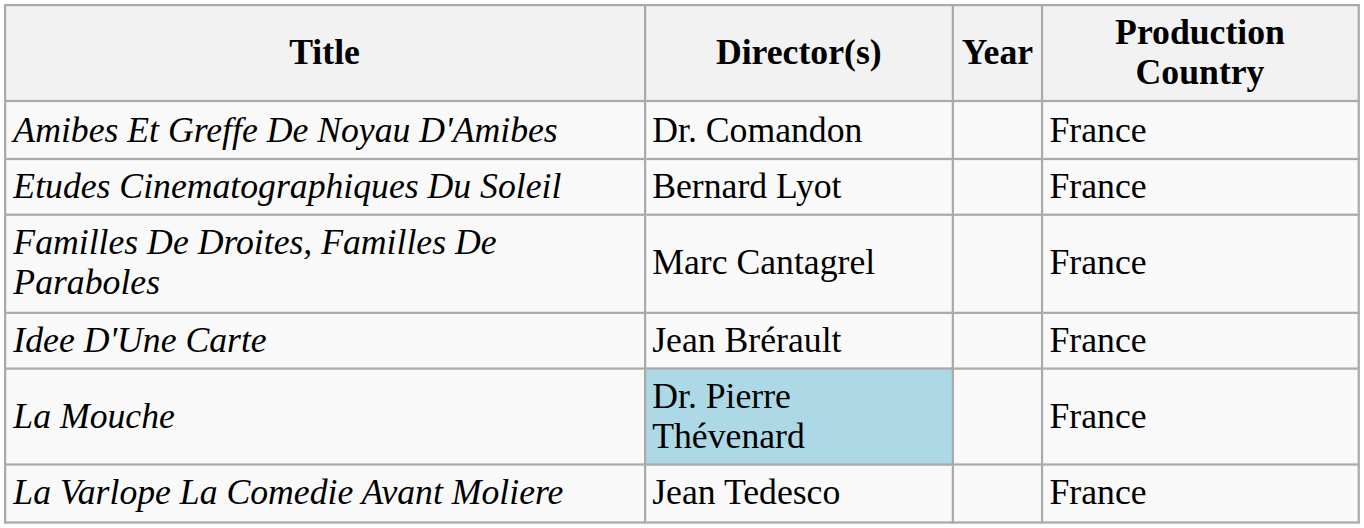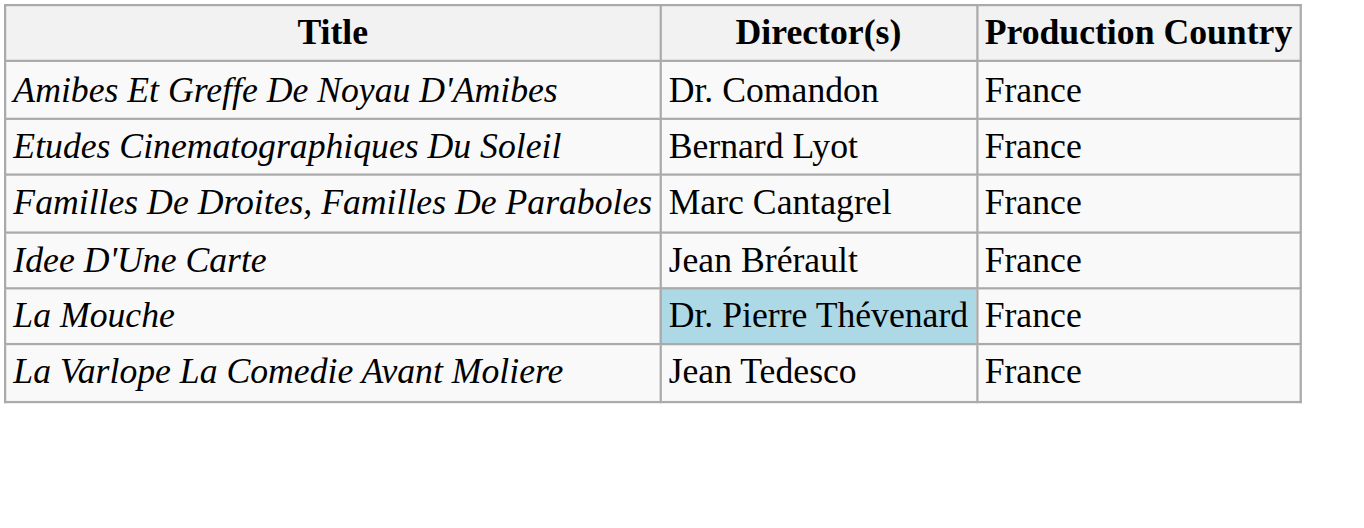- column: Year
